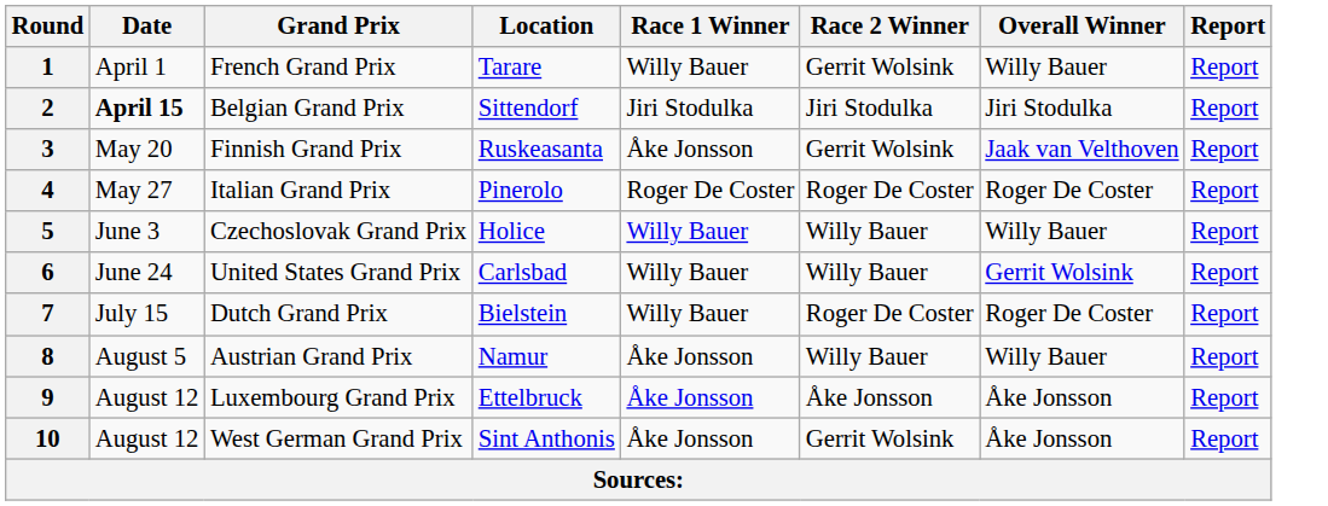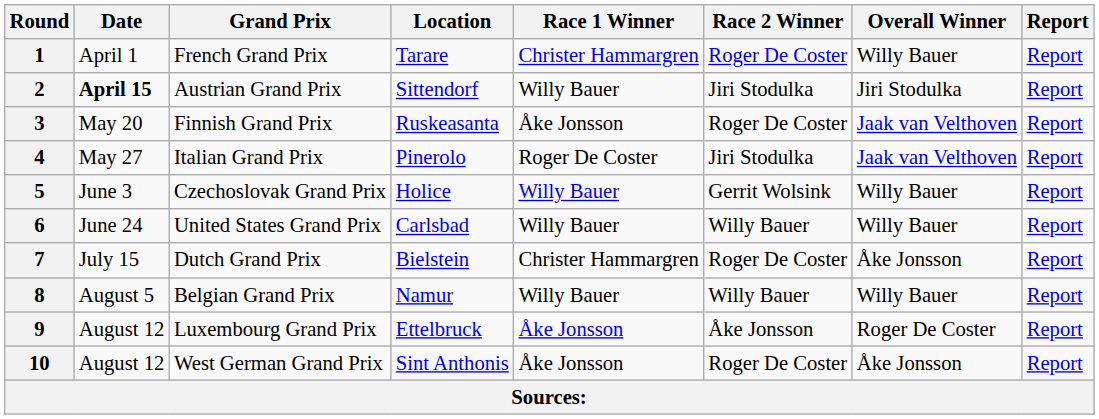1 | Race 1 Winner: Willy Bauer -> Christer Hammargren
1 | Race 2 Winner: Gerrit Wolsink -> Roger De Coster
2 | Grand Prix: Belgian Grand Prix -> Austrian Grand Prix
2 | Race 1 Winner: Jiri Stodulka -> Willy Bauer
3 | Race 2 Winner: Gerrit Wolsink -> Roger De Coster
4 | Race 2 Winner: Roger De Coster -> Jiri Stodulka
4 | Overall Winner: Roger De Coster -> Jaak van Velthoven
5 | Race 2 Winner: Willy Bauer -> Gerrit Wolsink
6 | Overall Winner: Gerrit Wolsink -> Willy Bauer
7 | Race 1 Winner: Willy Bauer -> Christer Hammargren
7 | Overall Winner: Roger De Coster -> Åke Jonsson
8 | Grand Prix: Austrian Grand Prix -> Belgian Grand Prix
8 | Race 1 Winner: Åke Jonsson -> Willy Bauer
9 | Overall Winner: Åke Jonsson -> Roger De Coster
10 | Race 2 Winner: Gerrit Wolsink -> Roger De Coster
